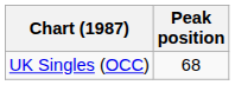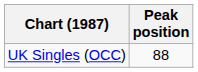UK Singles (OCC) | Peak position: 68 -> 88
